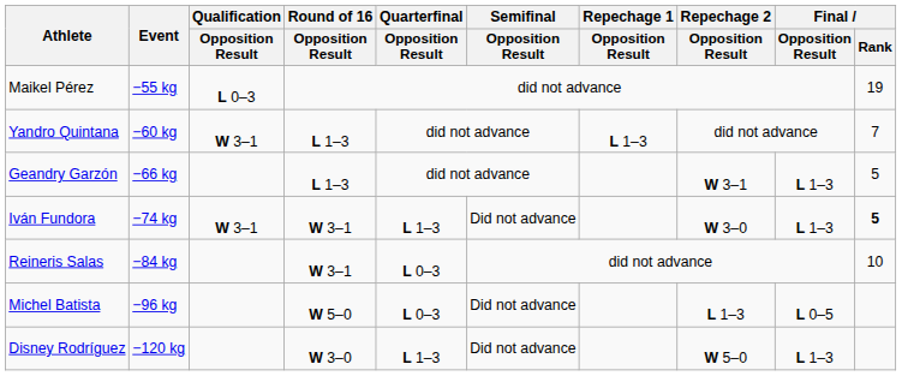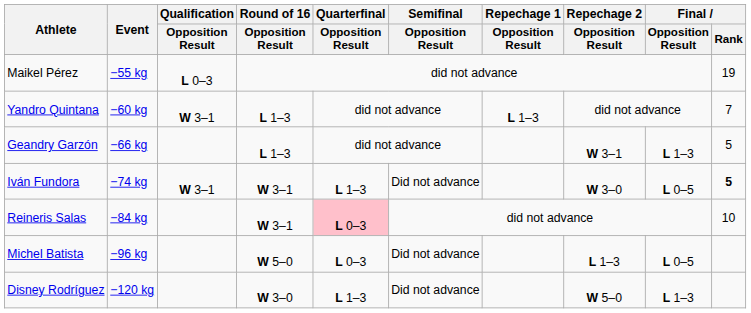Iván Fundora | Final / Opposition Result: L 1–3 -> L 0–5
Reineris Salas | Quarterfinal / Opposition Result: no background -> pink background
